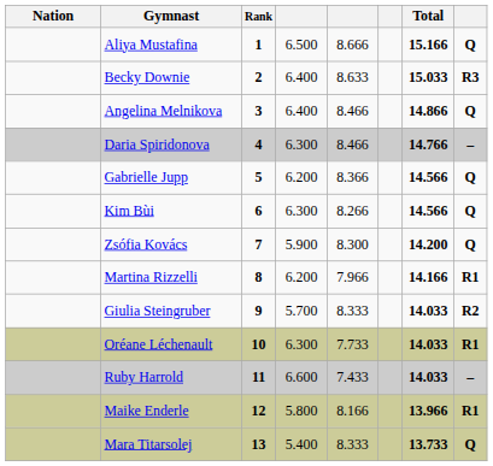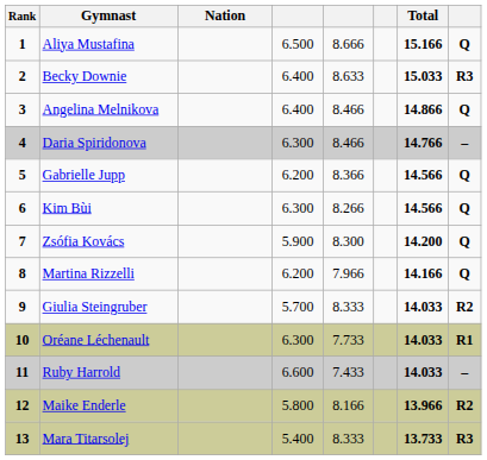columns swapped: Rank <-> Nation
Martina Rizzelli | column 8: R1 -> Q
Maike Enderle | column 8: R1 -> R2
Mara Titarsolej | column 8: Q -> R3
